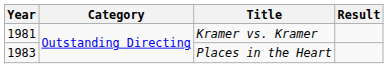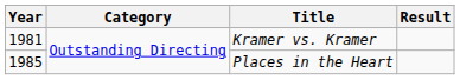Places in the Heart | Year: 1983 -> 1985
